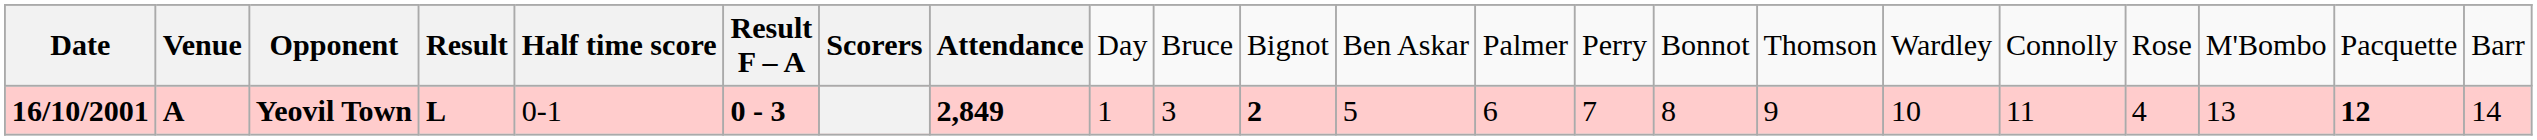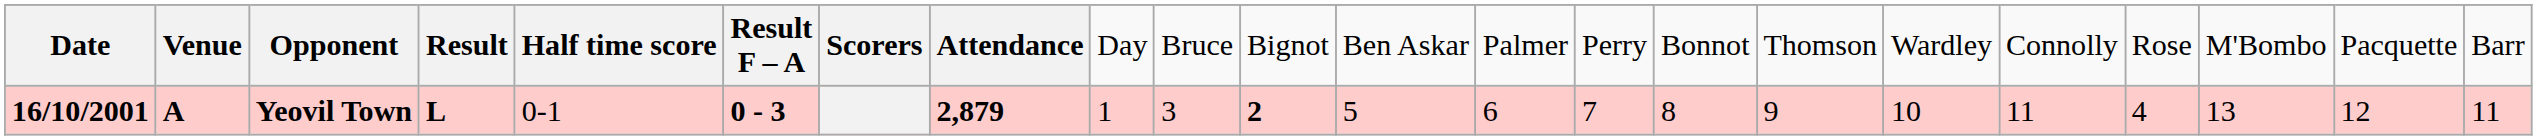Yeovil Town | column 8: 2,849 -> 2,879
Yeovil Town | column 21: bold -> normal
Yeovil Town | column 22: 14 -> 11
